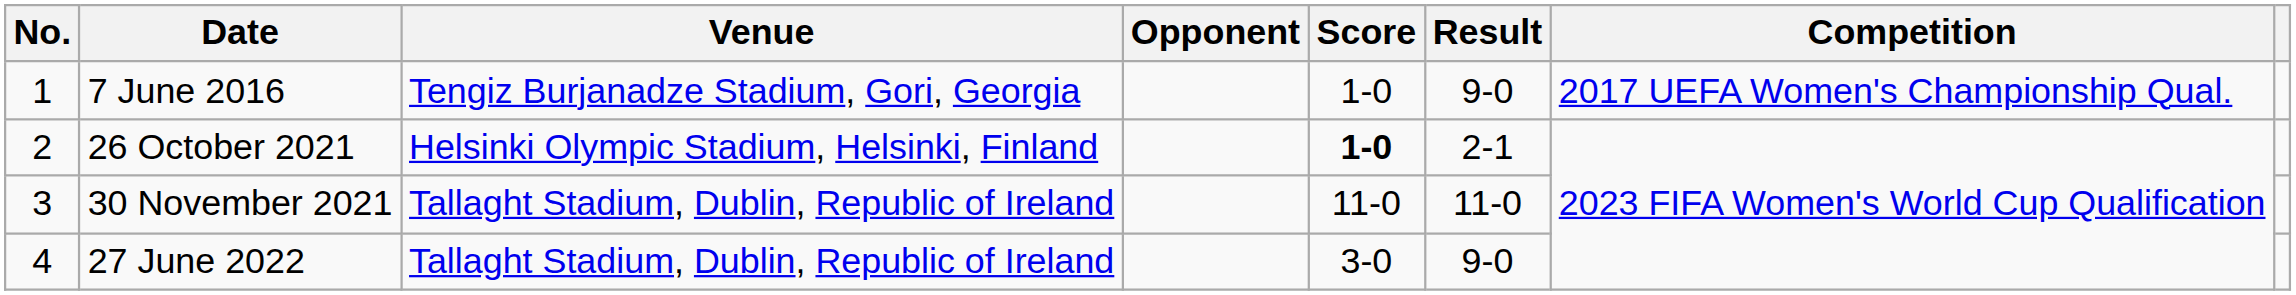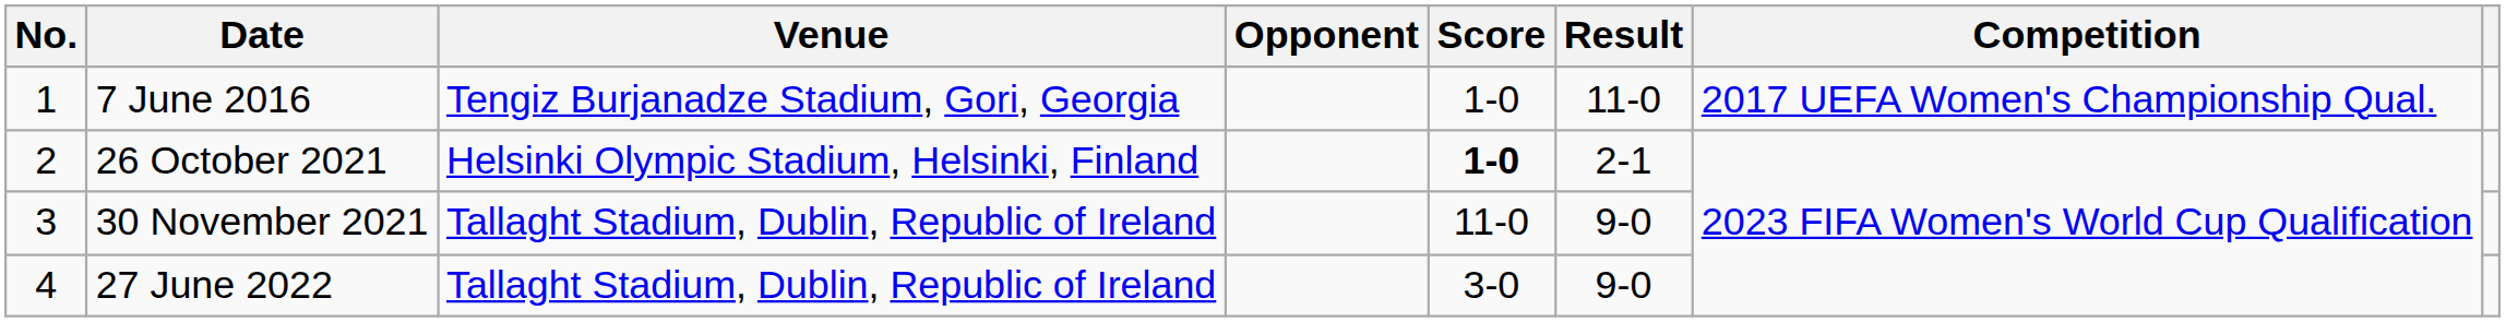7 June 2016 | Result: 9-0 -> 11-0
30 November 2021 | Result: 11-0 -> 9-0
